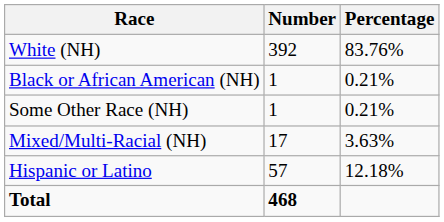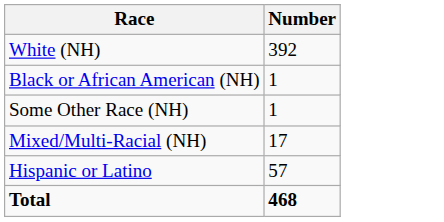- column: Percentage | 83.76% | 0.21% | 0.21% | 3.63% | 12.18%
